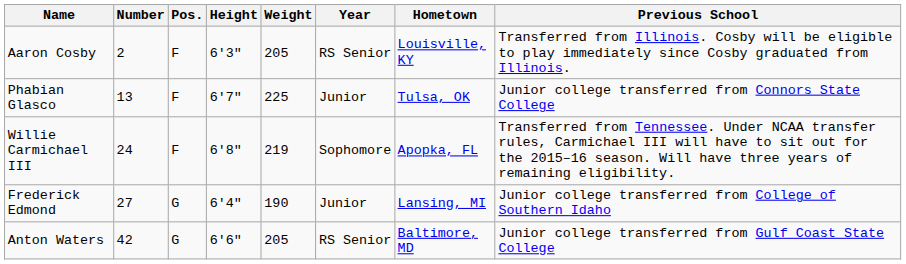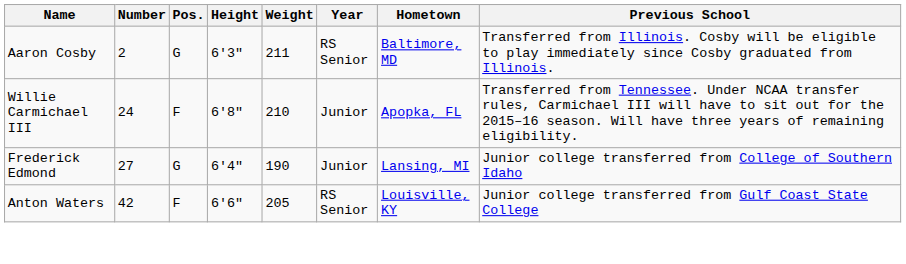Aaron Cosby | Pos.: F -> G
Aaron Cosby | Weight: 205 -> 211
Aaron Cosby | Hometown: Louisville, KY -> Baltimore, MD
- row: Phabian Glasco | 13 | F | 6'7" | 225 | Junior | Tulsa, OK | Junior college transferred from Connors State College
Willie Carmichael III | Weight: 219 -> 210
Willie Carmichael III | Year: Sophomore -> Junior
Anton Waters | Pos.: G -> F
Anton Waters | Hometown: Baltimore, MD -> Louisville, KY
